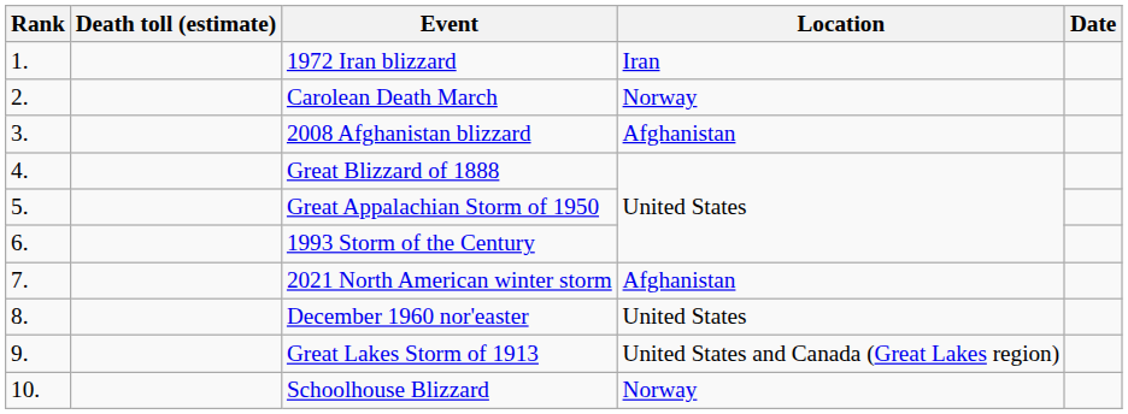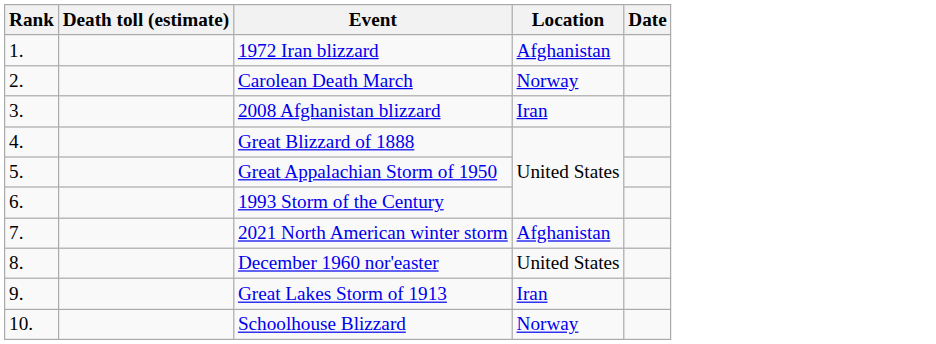1972 Iran blizzard | Location: Iran -> Afghanistan
2008 Afghanistan blizzard | Location: Afghanistan -> Iran
Great Lakes Storm of 1913 | Location: United States and Canada (Great Lakes region) -> Iran
